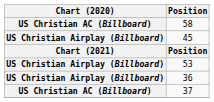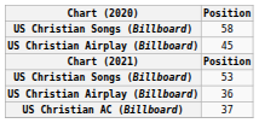58 | Chart (2020): US Christian AC (Billboard) -> US Christian Songs (Billboard)
53 | Chart (2020): US Christian Airplay (Billboard) -> US Christian Songs (Billboard)
